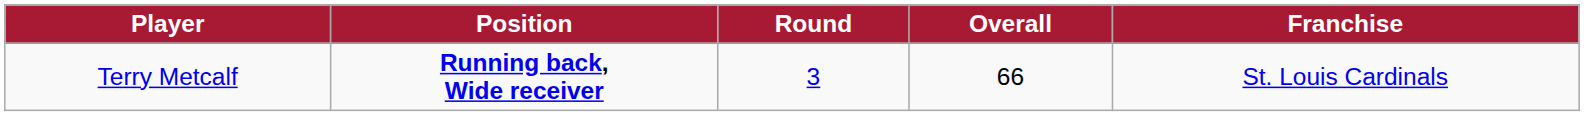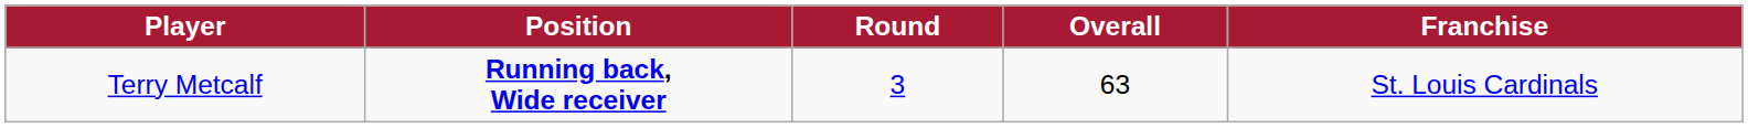Terry Metcalf | Overall: 66 -> 63
